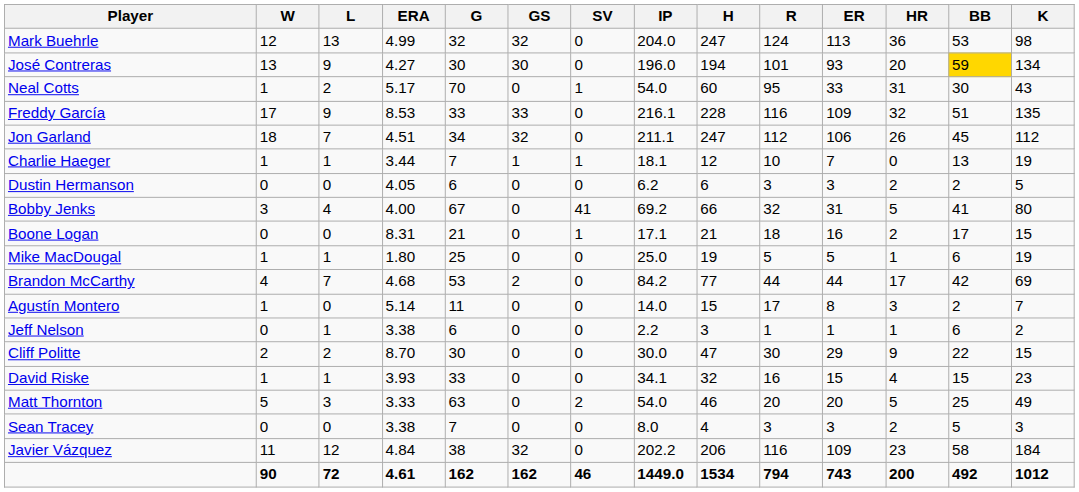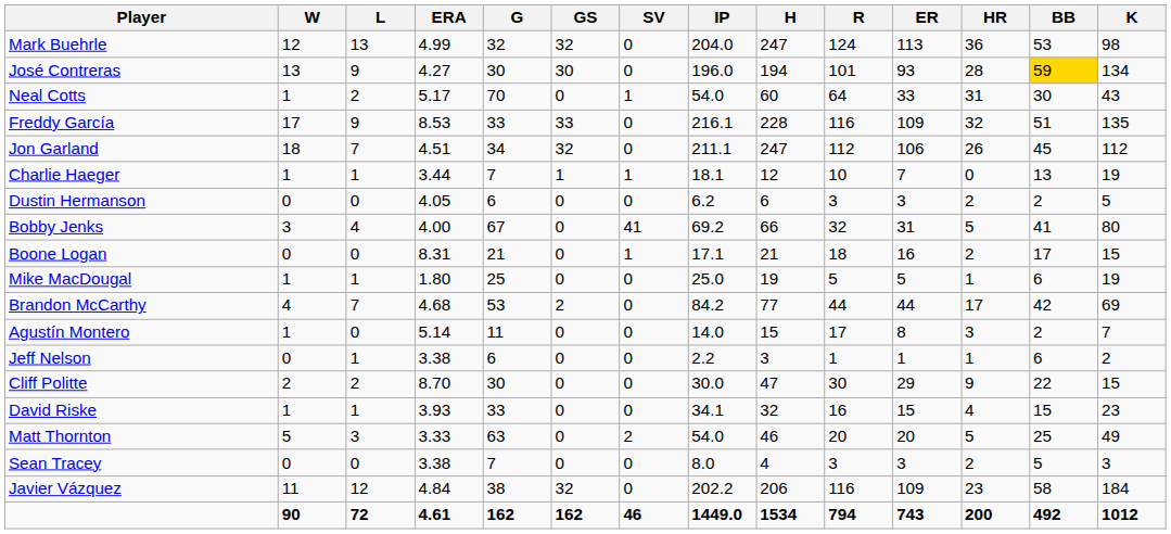José Contreras | HR: 20 -> 28
Neal Cotts | R: 95 -> 64
